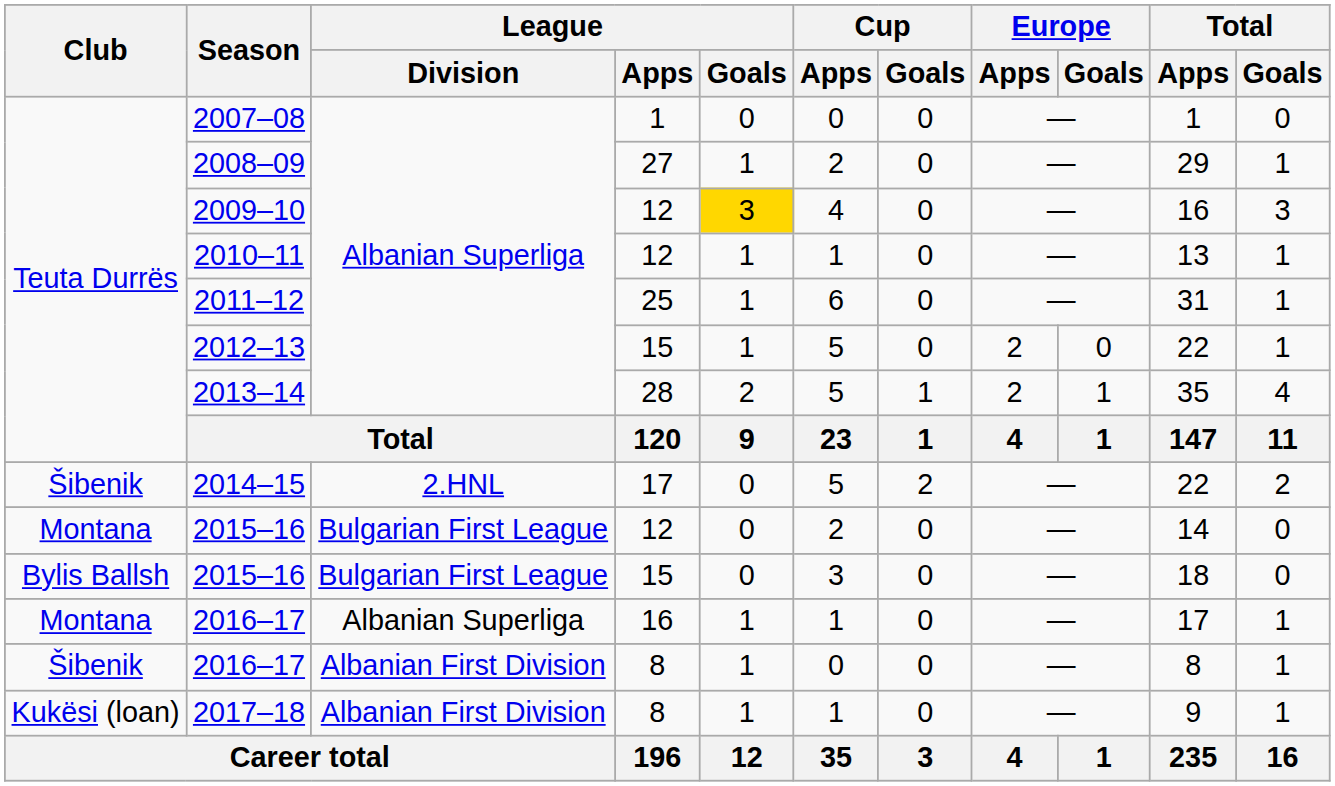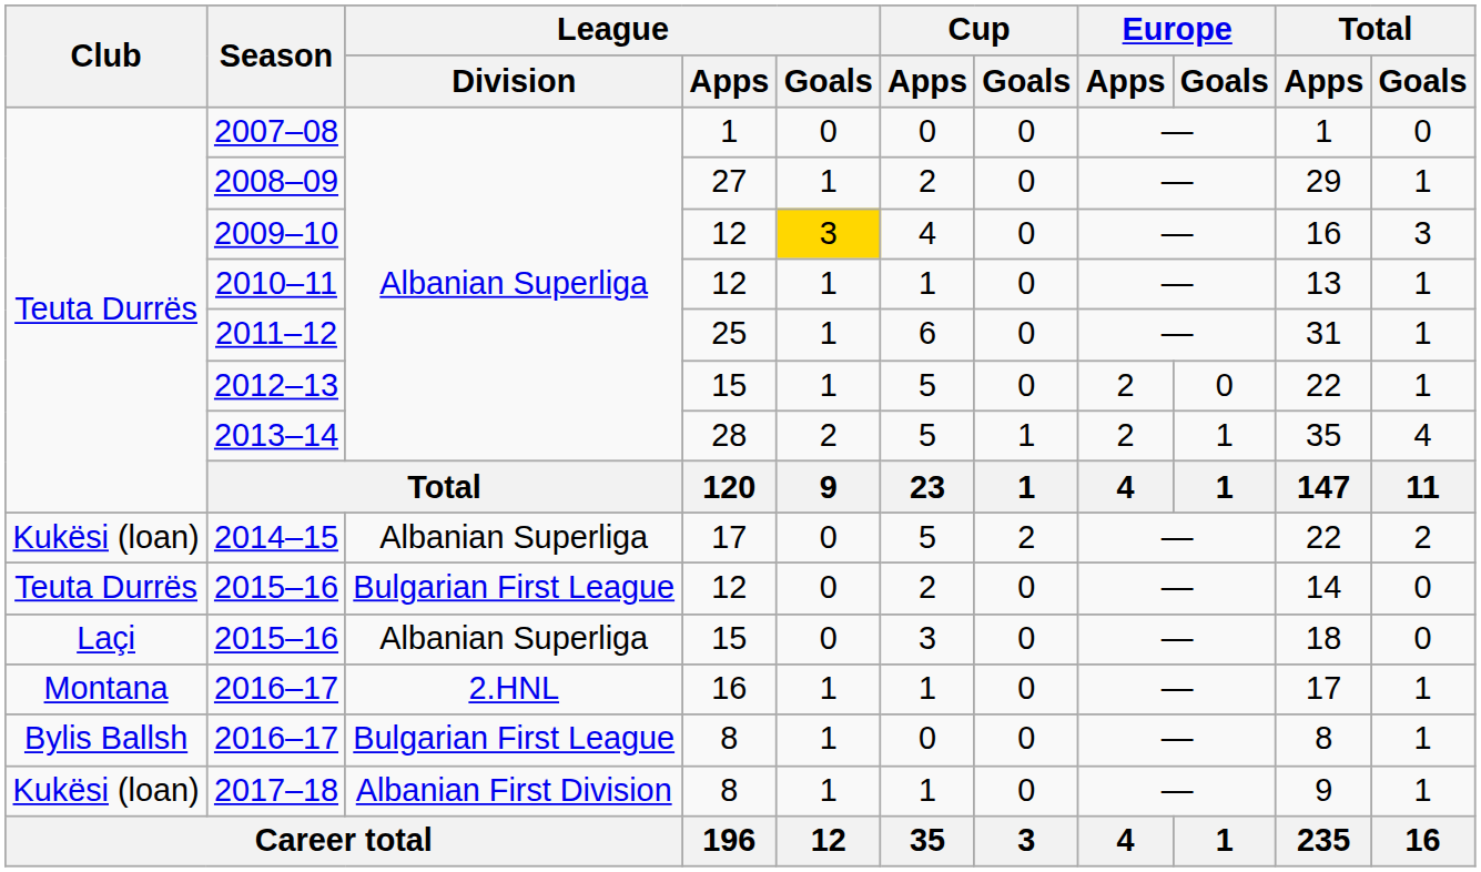2014–15 | Club: Šibenik -> Kukësi (loan)
2014–15 | League / Division: 2.HNL -> Albanian Superliga
2015–16 / 12 | Club: Montana -> Teuta Durrës
2015–16 / 15 | Club: Bylis Ballsh -> Laçi
2015–16 / 15 | League / Division: Bulgarian First League -> Albanian Superliga
2016–17 / 16 | League / Division: Albanian Superliga -> 2.HNL
2016–17 / 8 | Club: Šibenik -> Bylis Ballsh
2016–17 / 8 | League / Division: Albanian First Division -> Bulgarian First League
